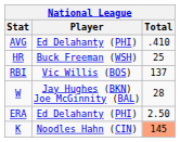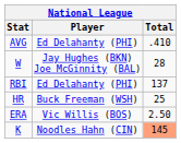rows swapped: HR <-> W
RBI | Player: Vic Willis (BOS) -> Ed Delahanty (PHI)
ERA | Player: Ed Delahanty (PHI) -> Vic Willis (BOS)
